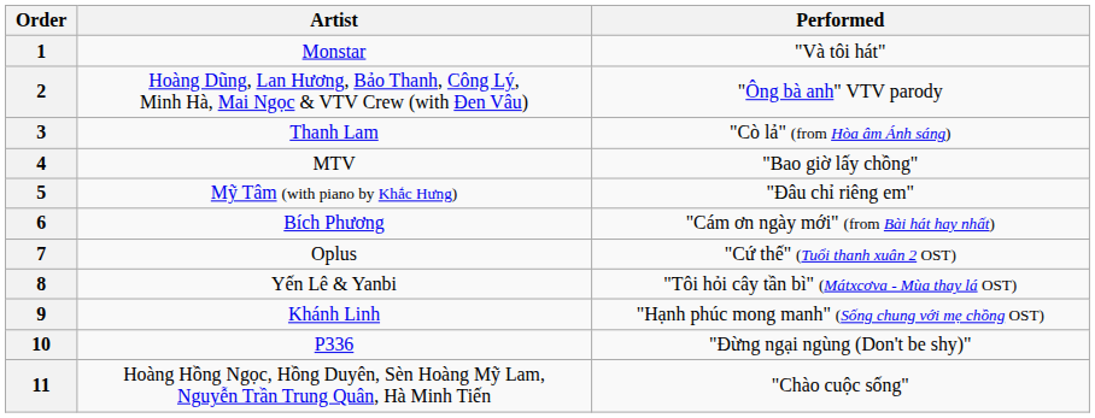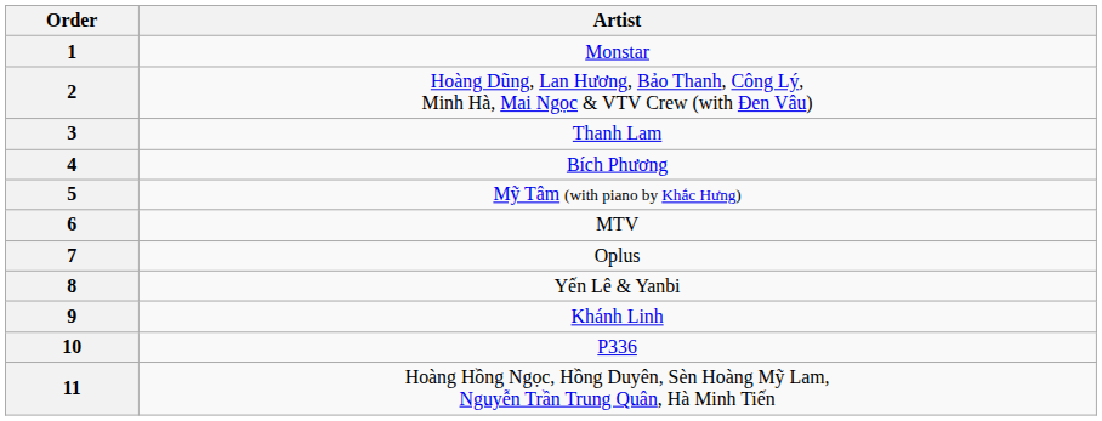- column: Performed | "Và tôi hát" | "Ông bà anh" VTV parody | "Cò lả" (from Hòa âm Ánh sáng) | "Bao giờ lấy chồng" | "Đâu chỉ riêng em" | "Cám ơn ngày mới" (from Bài hát hay nhất) | "Cứ thế" (Tuổi thanh xuân 2 OST) | "Tôi hỏi cây tần bì" (Mátxcơva - Mùa thay lá OST) | "Hạnh phúc mong manh" (Sống chung với mẹ chồng OST) | "Đừng ngại ngùng (Don't be shy)" | "Chào cuộc sống"
4 | Artist: MTV -> Bích Phương
6 | Artist: Bích Phương -> MTV
